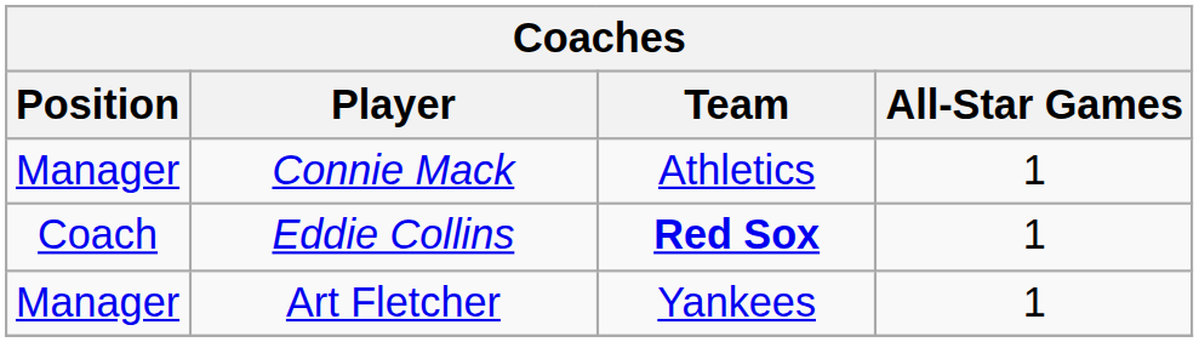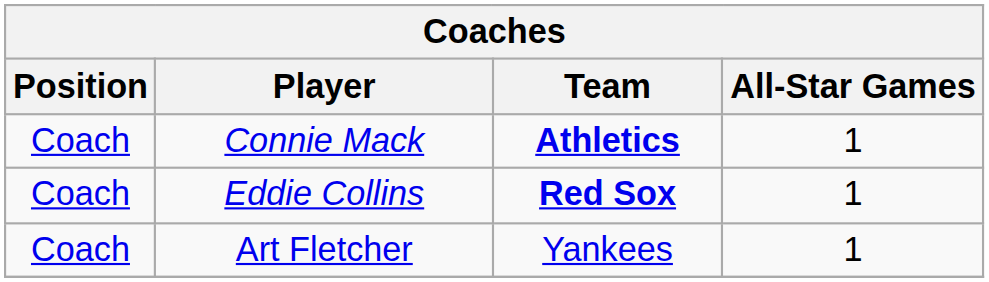Connie Mack | Position: Manager -> Coach
Connie Mack | Team: normal -> bold
Art Fletcher | Position: Manager -> Coach
